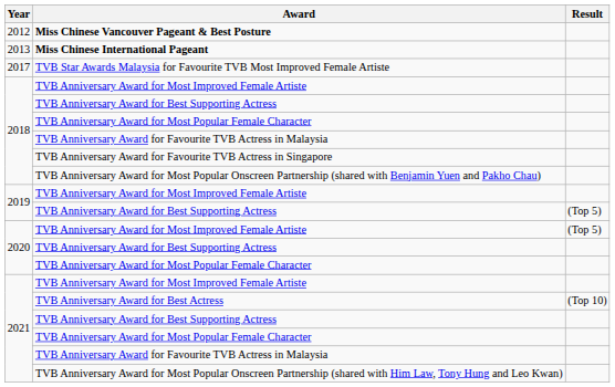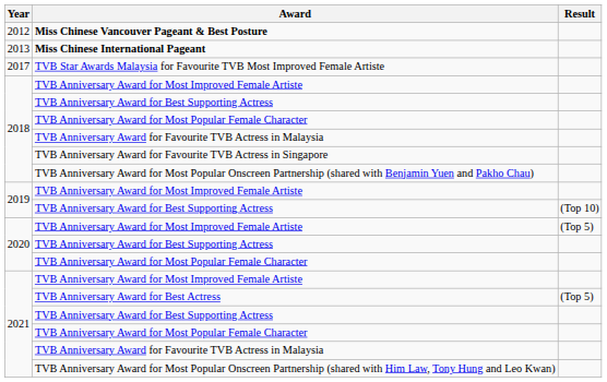2019 / TVB Anniversary Award for Best Supporting Actress | Result: (Top 5) -> (Top 10)
TVB Anniversary Award for Best Actress | Result: (Top 10) -> (Top 5)
